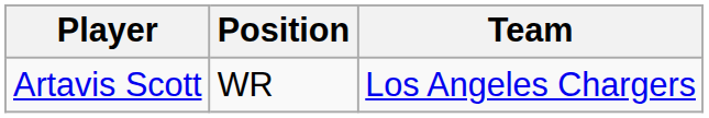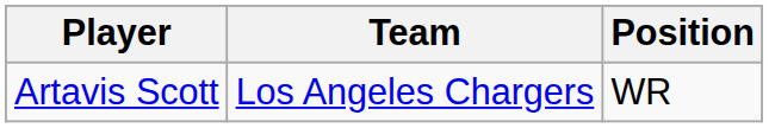columns swapped: Team <-> Position
